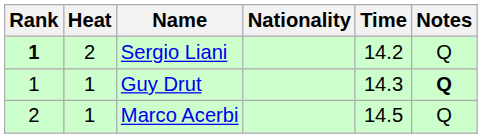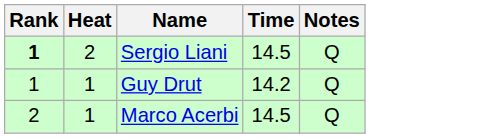- column: Nationality
Sergio Liani | Time: 14.2 -> 14.5
Guy Drut | Time: 14.3 -> 14.2
Guy Drut | Notes: bold -> normal
